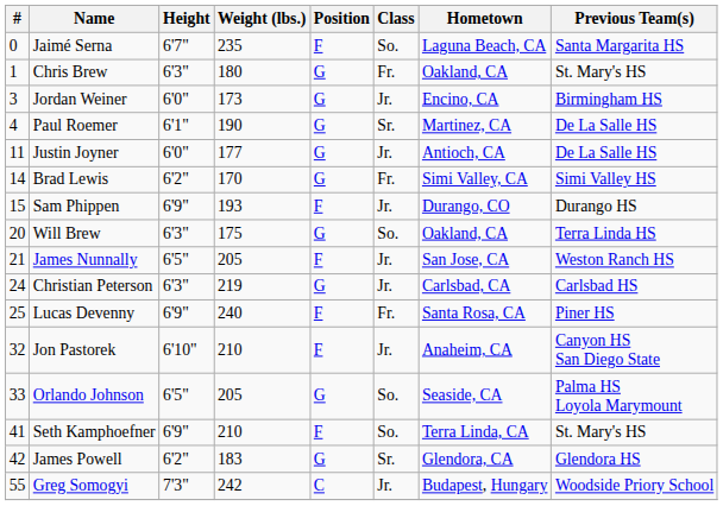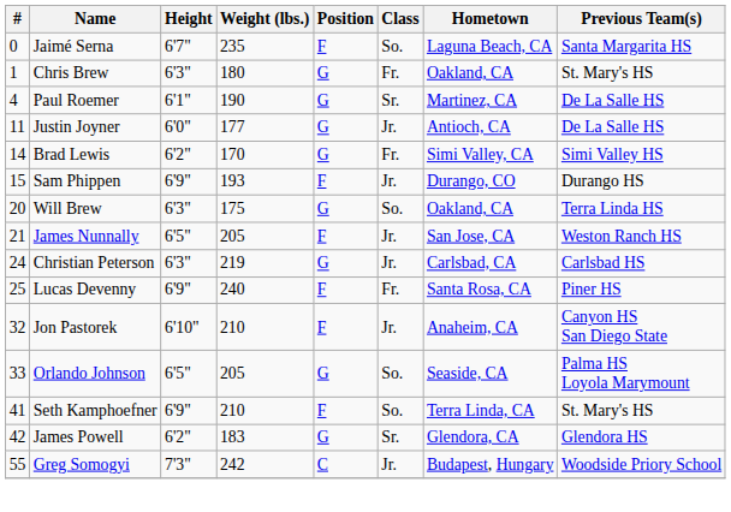- row: 3 | Jordan Weiner | 6'0" | 173 | G | Jr. | Encino, CA | Birmingham HS
